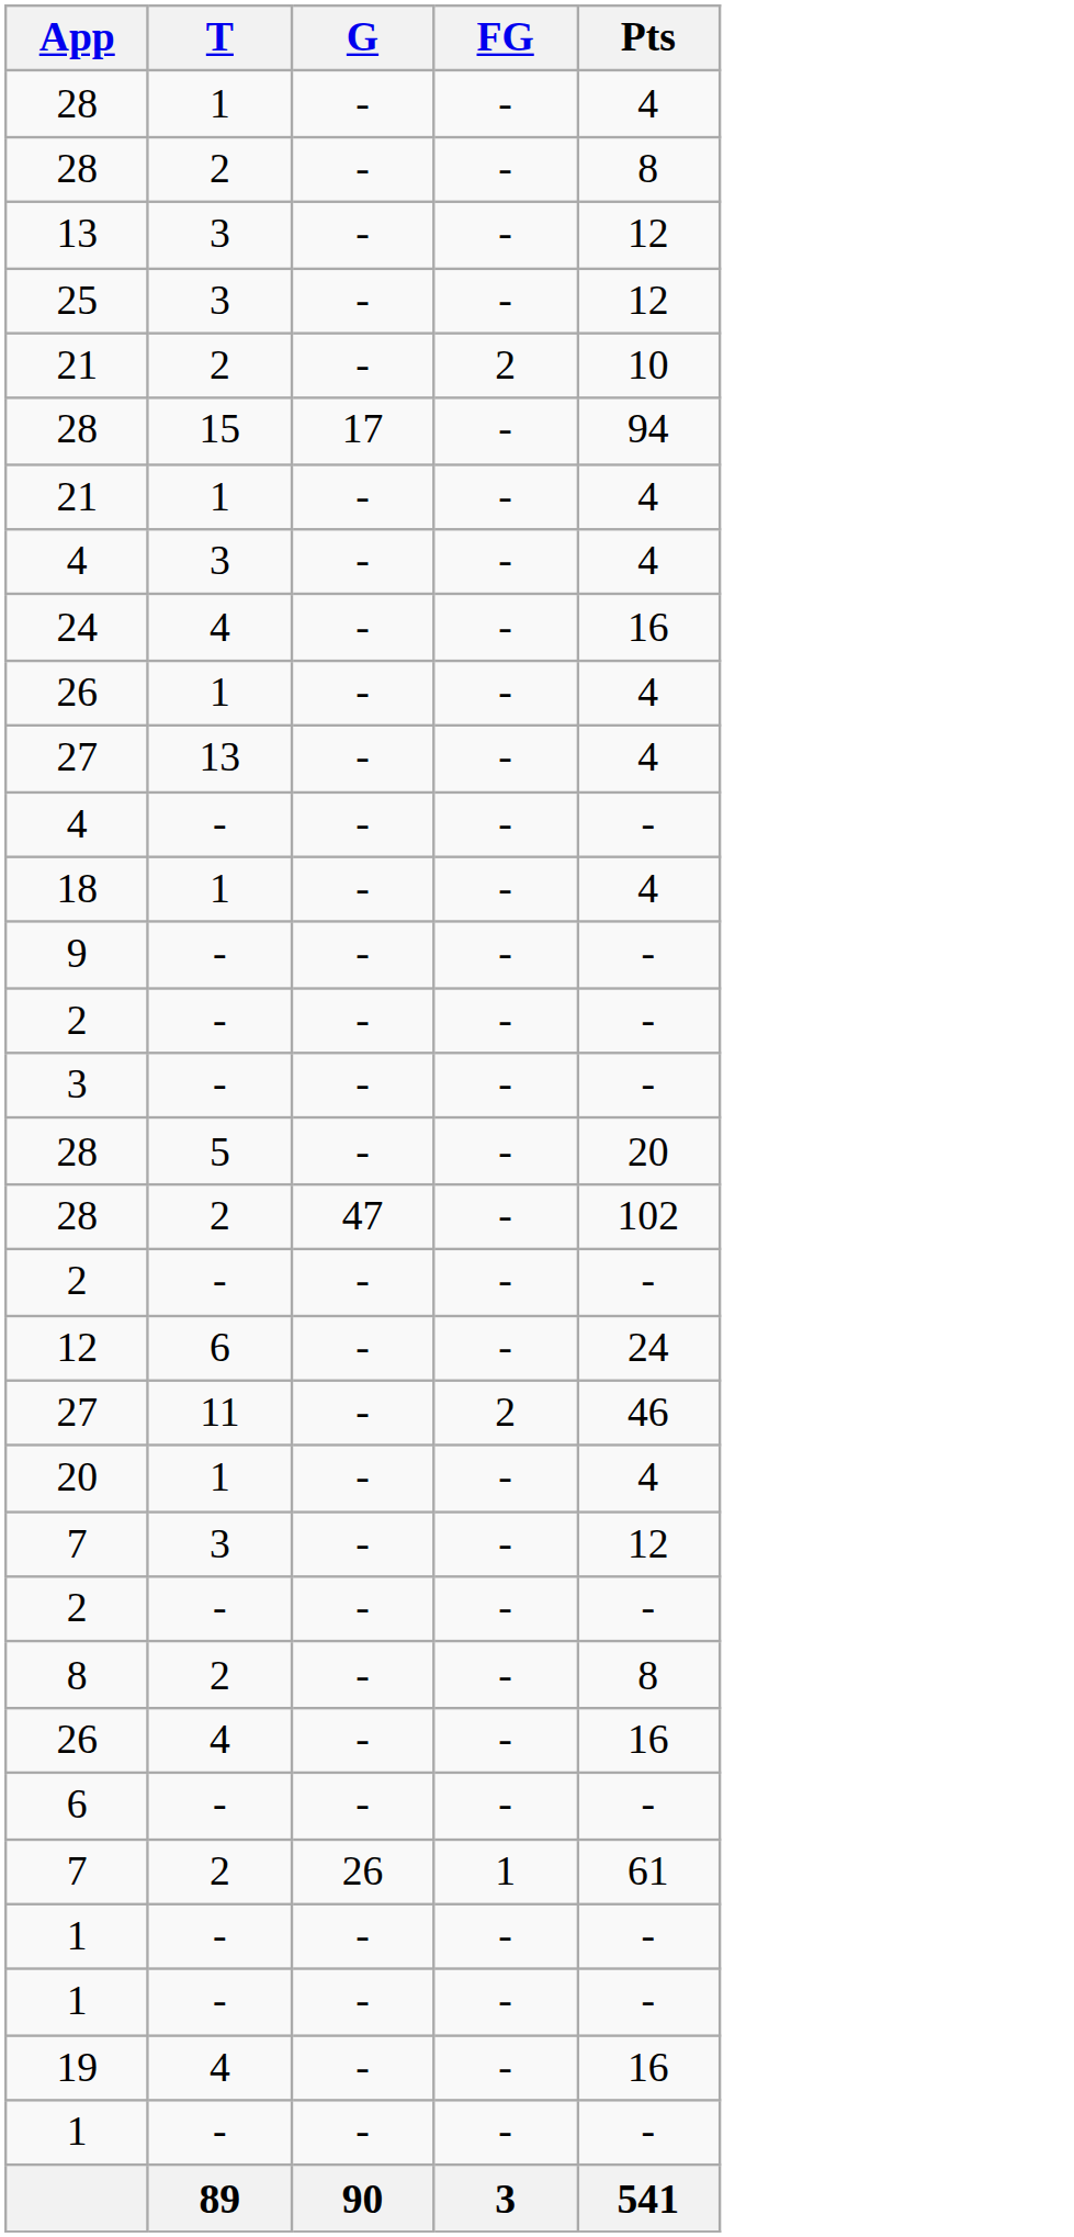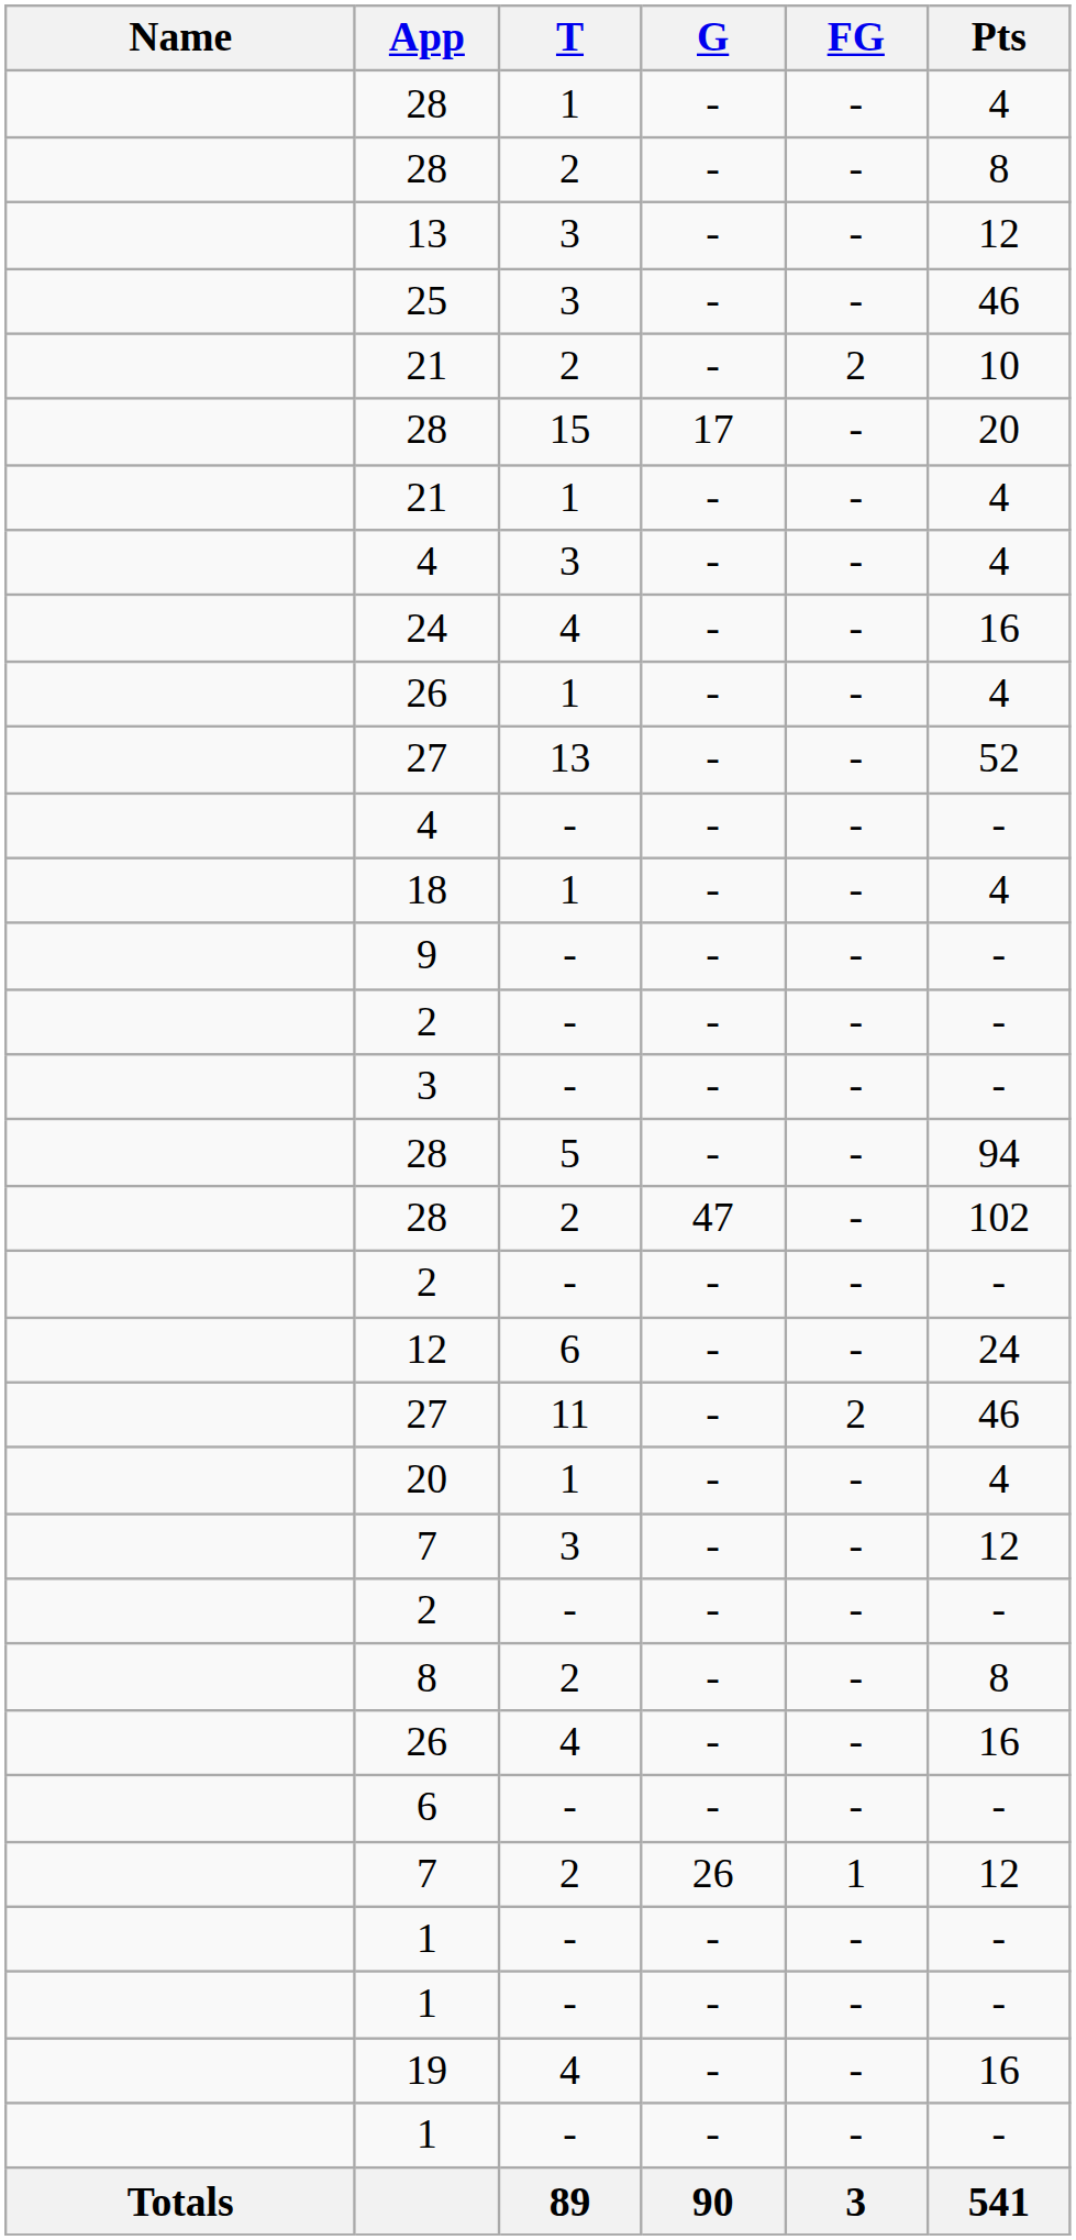+ column: Name | Totals
25 | Pts: 12 -> 46
28 / 15 | Pts: 94 -> 20
27 / 13 | Pts: 4 -> 52
28 / 5 | Pts: 20 -> 94
7 / 2 | Pts: 61 -> 12
